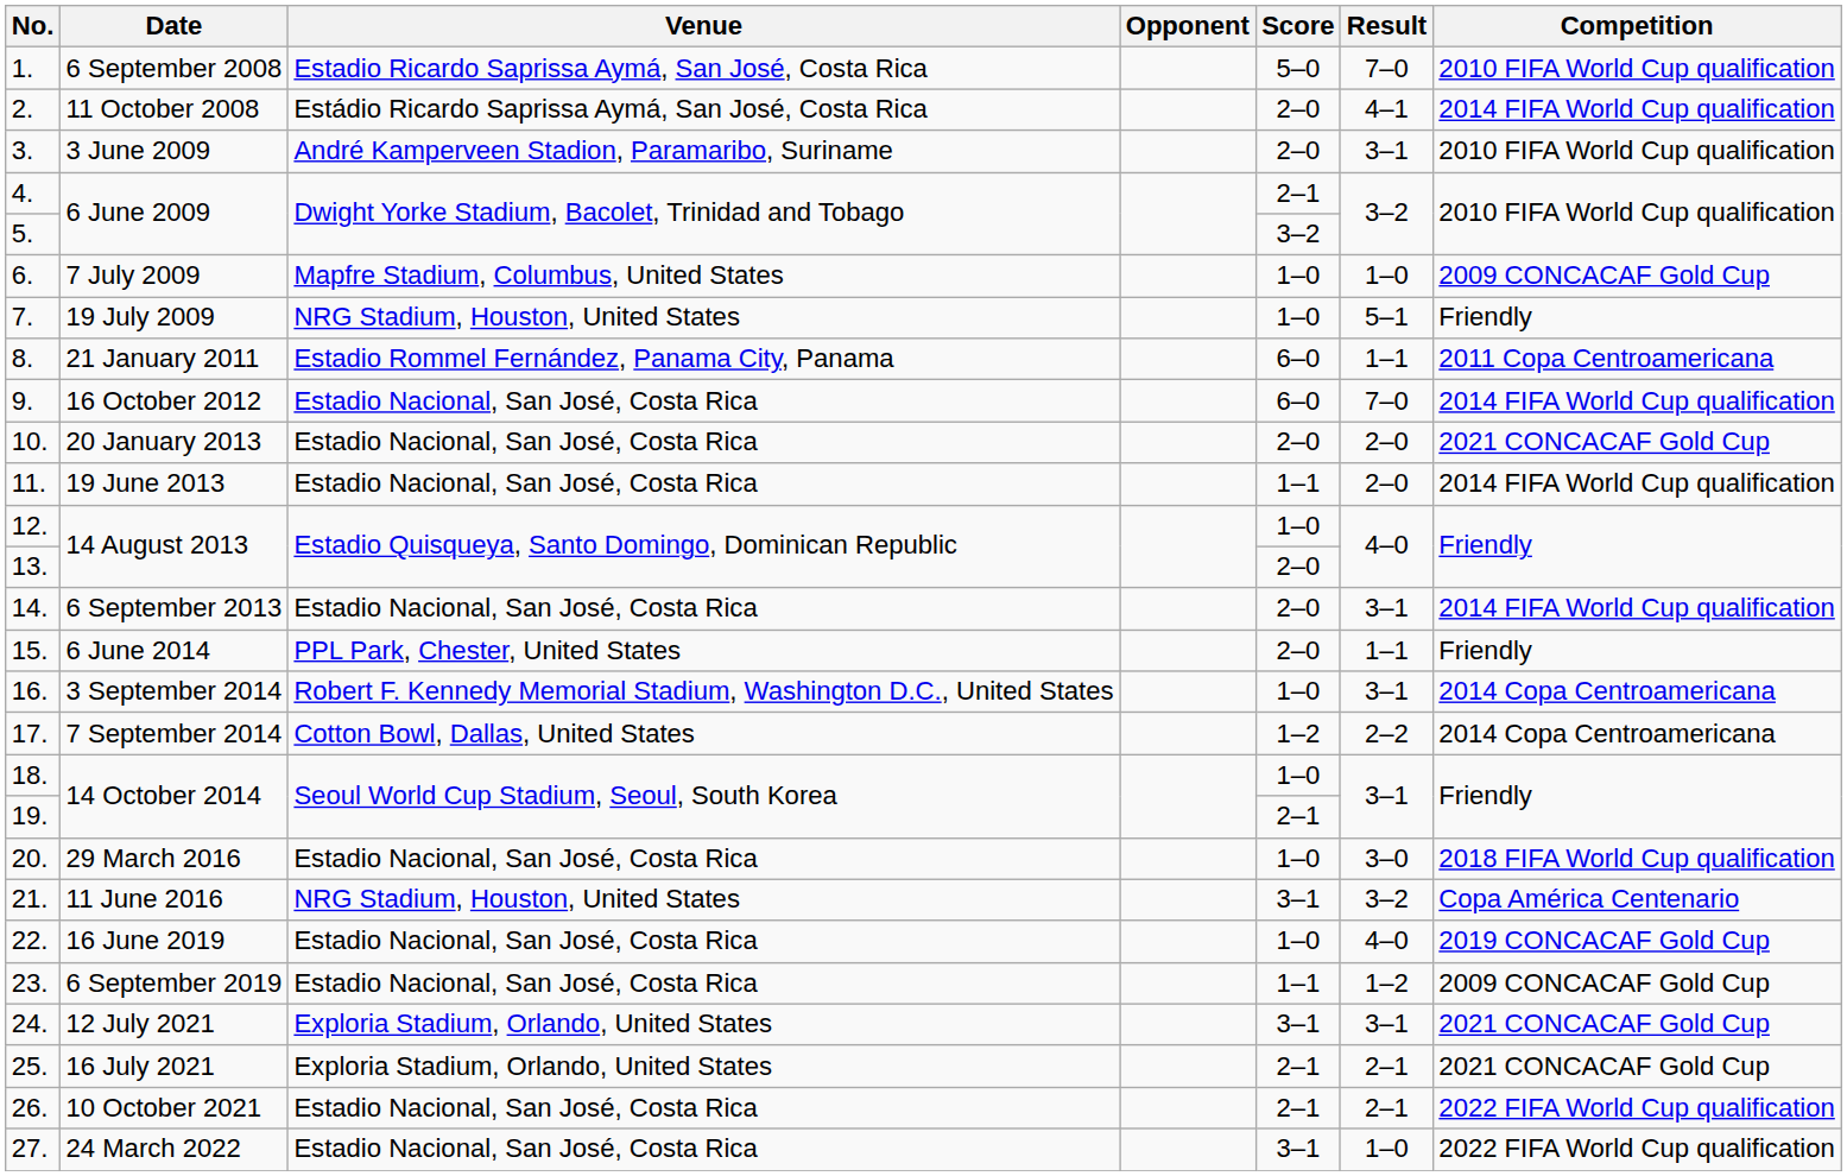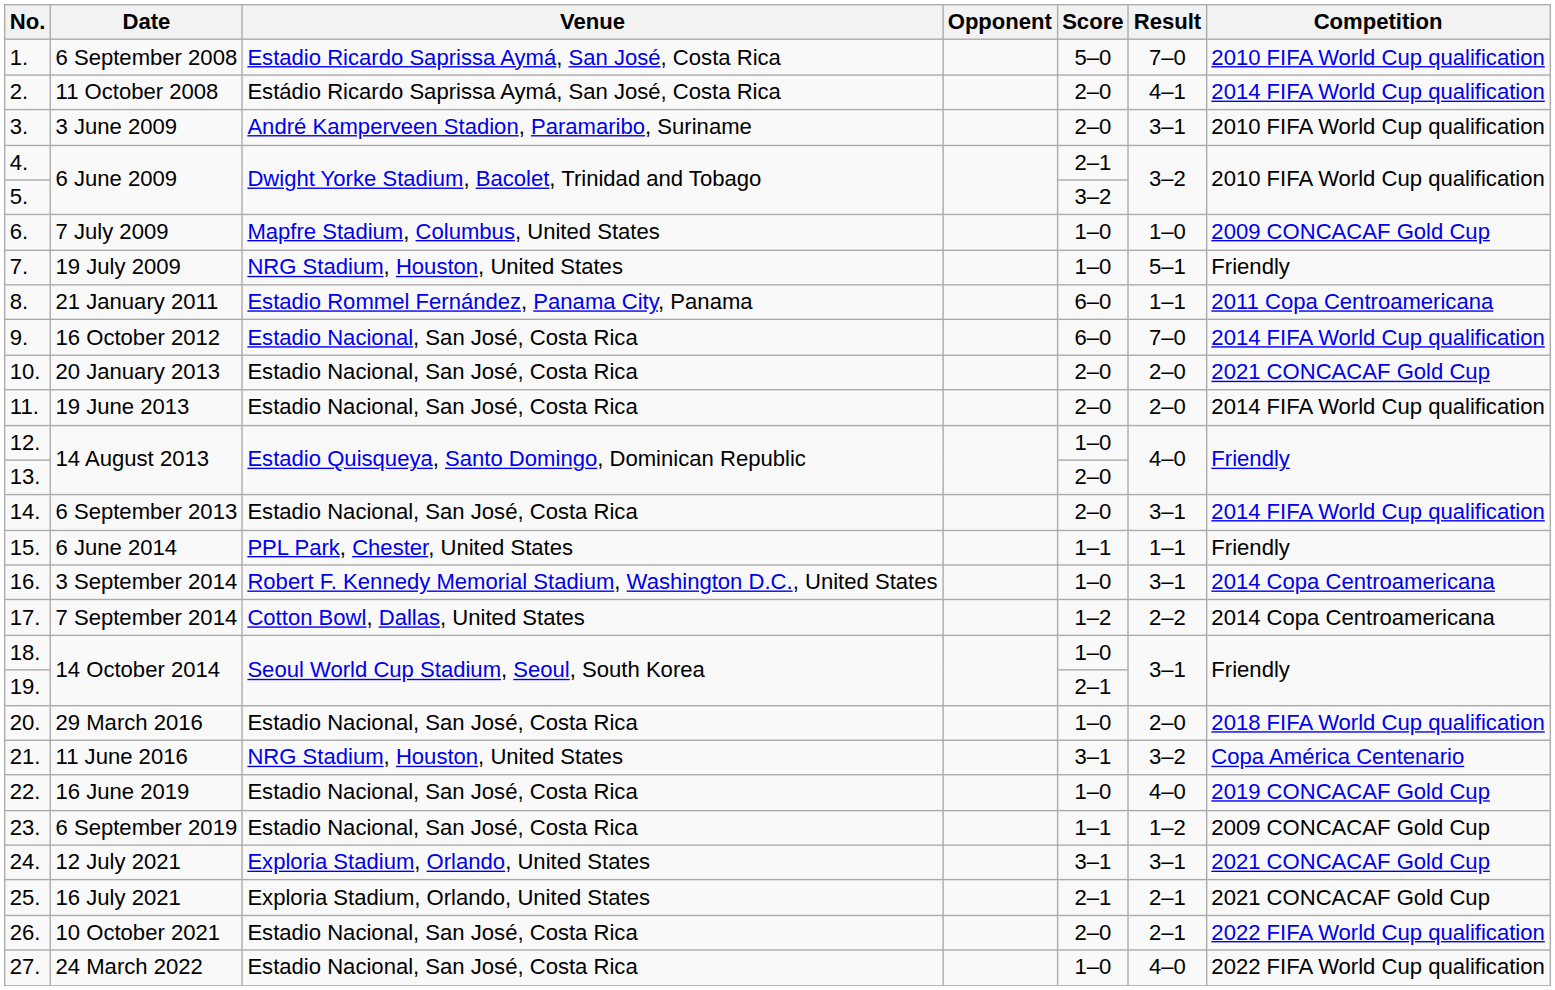11. | Score: 1–1 -> 2–0
15. | Score: 2–0 -> 1–1
20. | Result: 3–0 -> 2–0
26. | Score: 2–1 -> 2–0
27. | Score: 3–1 -> 1–0
27. | Result: 1–0 -> 4–0
